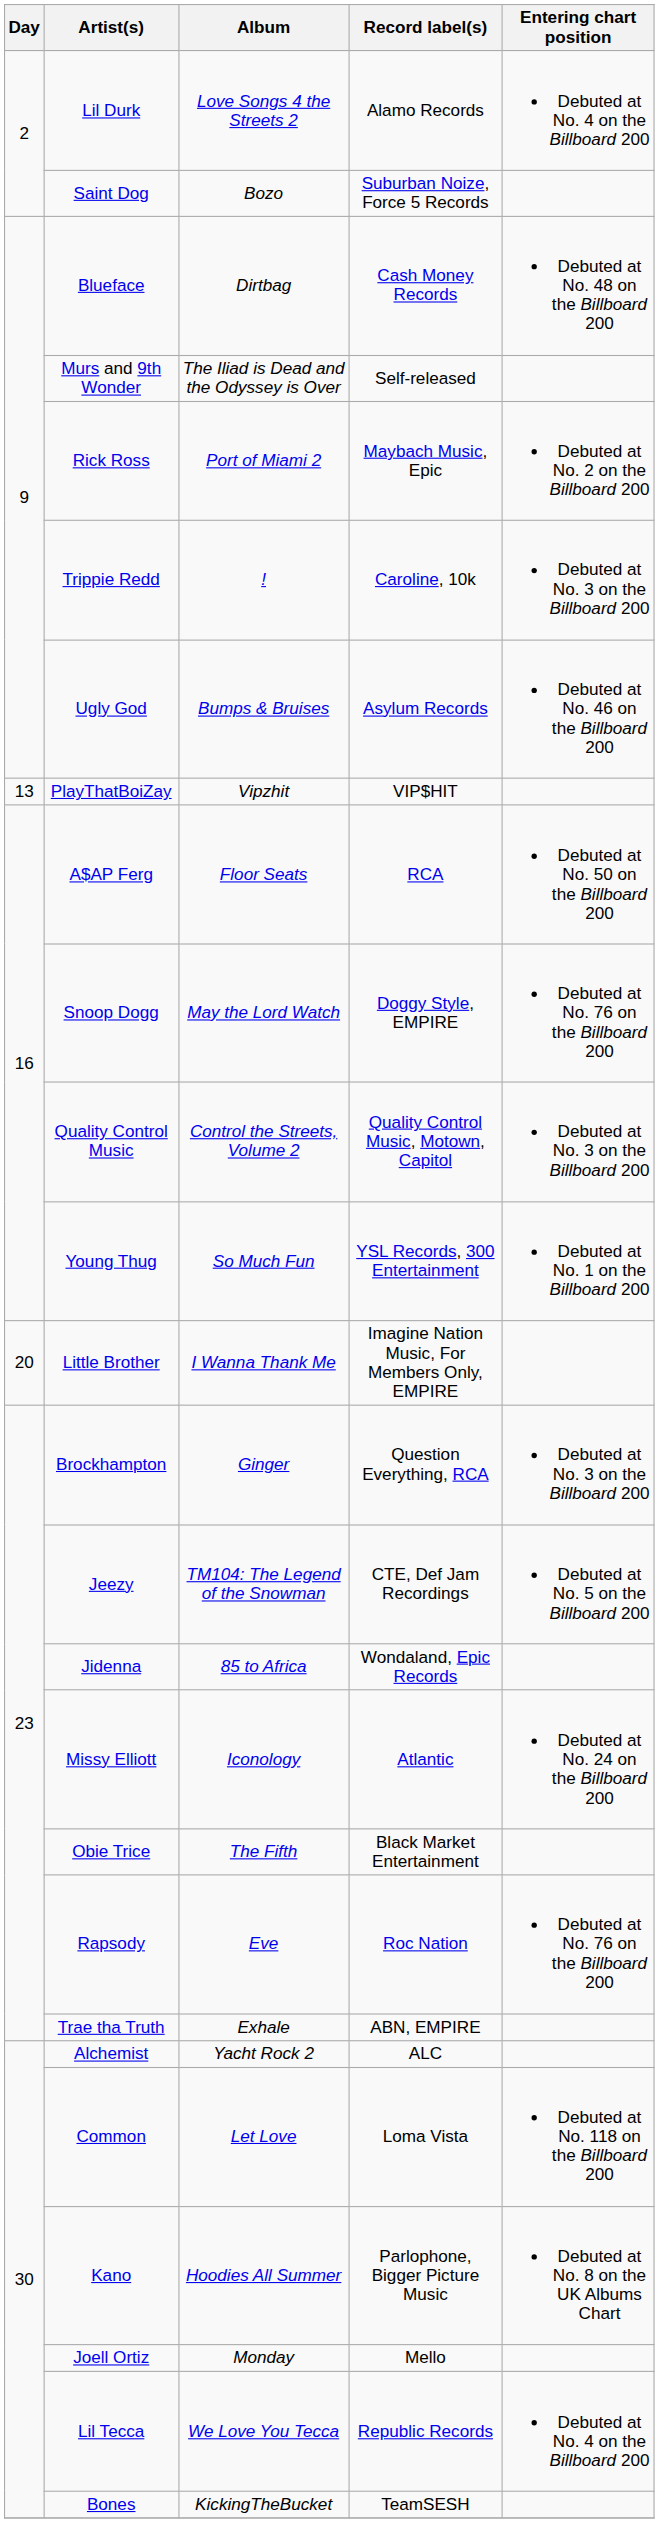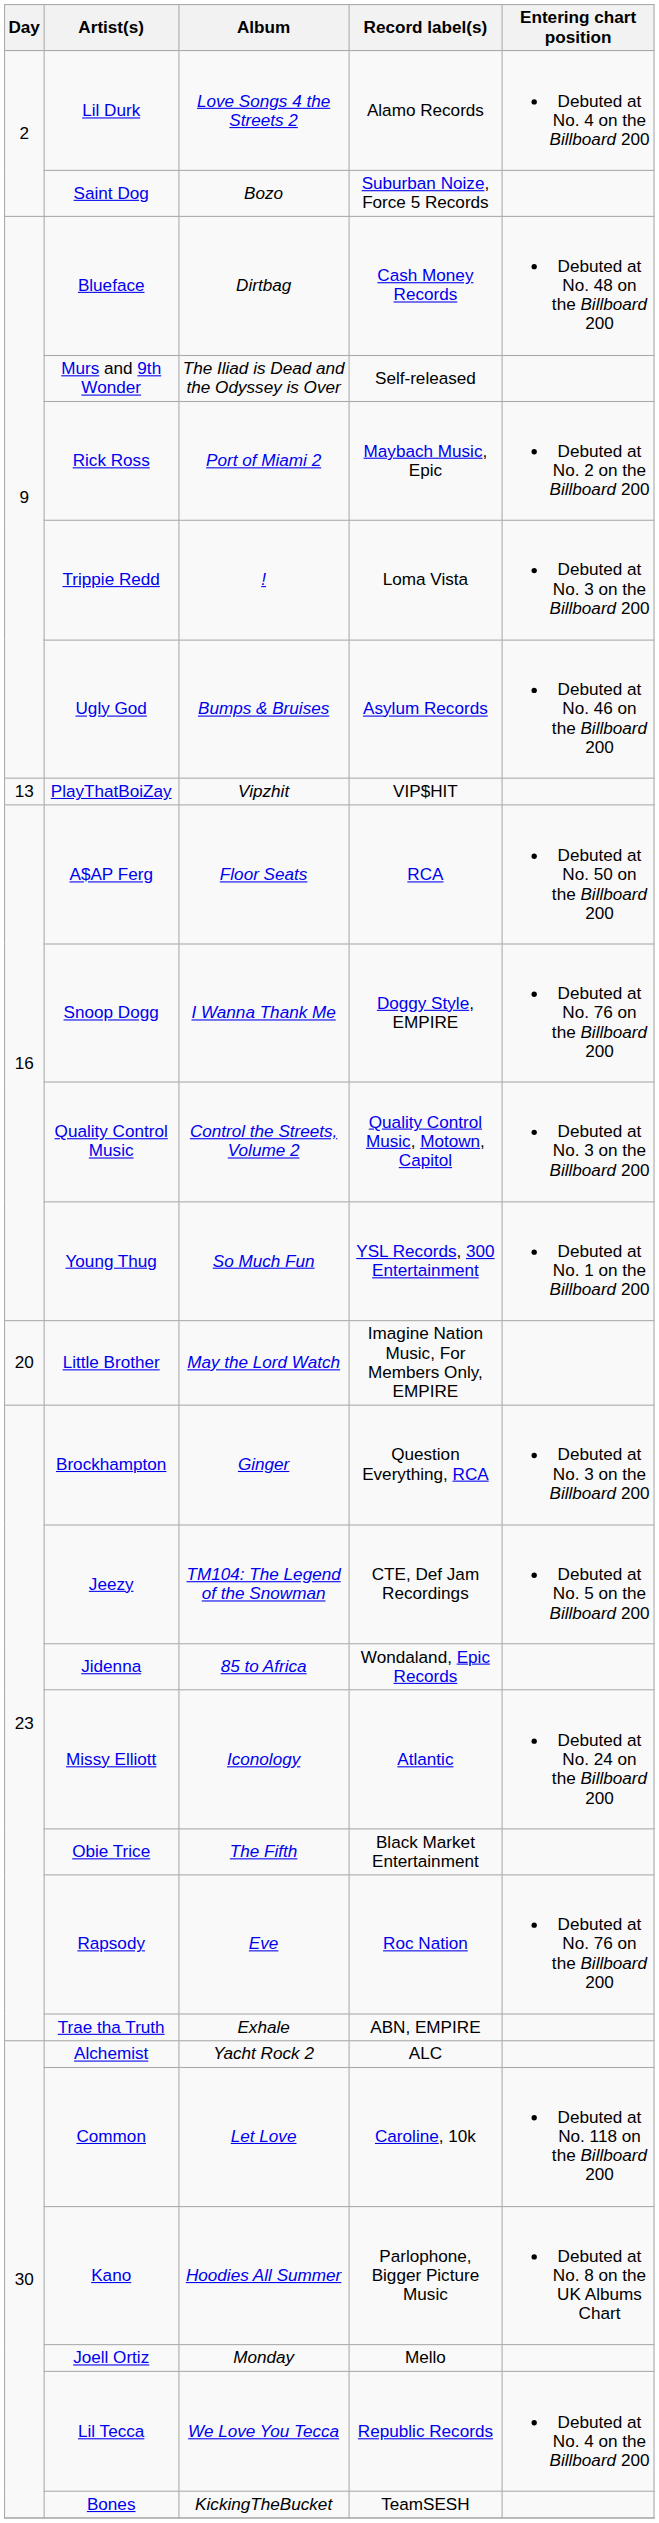Trippie Redd | Record label(s): Caroline, 10k -> Loma Vista
Snoop Dogg | Album: May the Lord Watch -> I Wanna Thank Me
Little Brother | Album: I Wanna Thank Me -> May the Lord Watch
Common | Record label(s): Loma Vista -> Caroline, 10k
